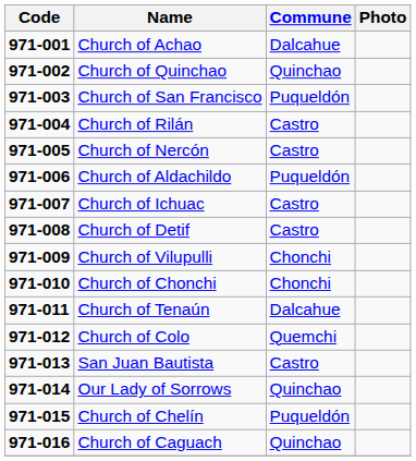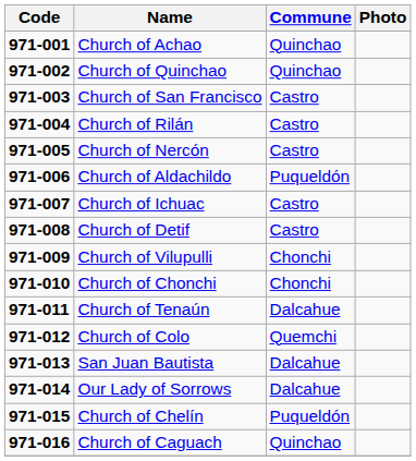Church of Achao | Commune: Dalcahue -> Quinchao
Church of San Francisco | Commune: Puqueldón -> Castro
San Juan Bautista | Commune: Castro -> Dalcahue
Our Lady of Sorrows | Commune: Quinchao -> Dalcahue
